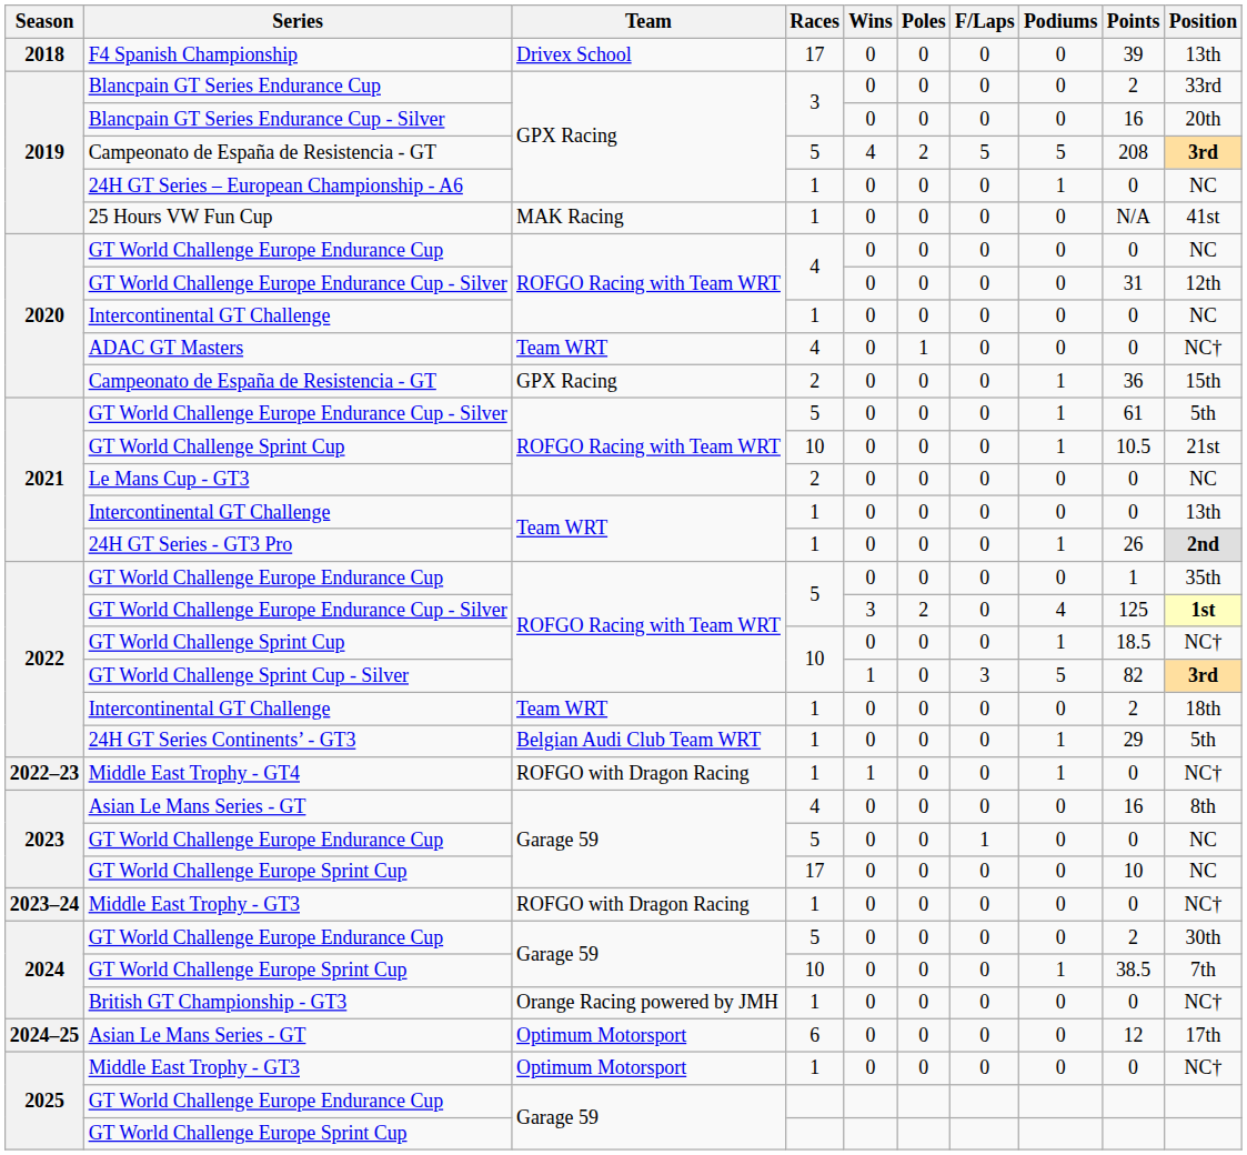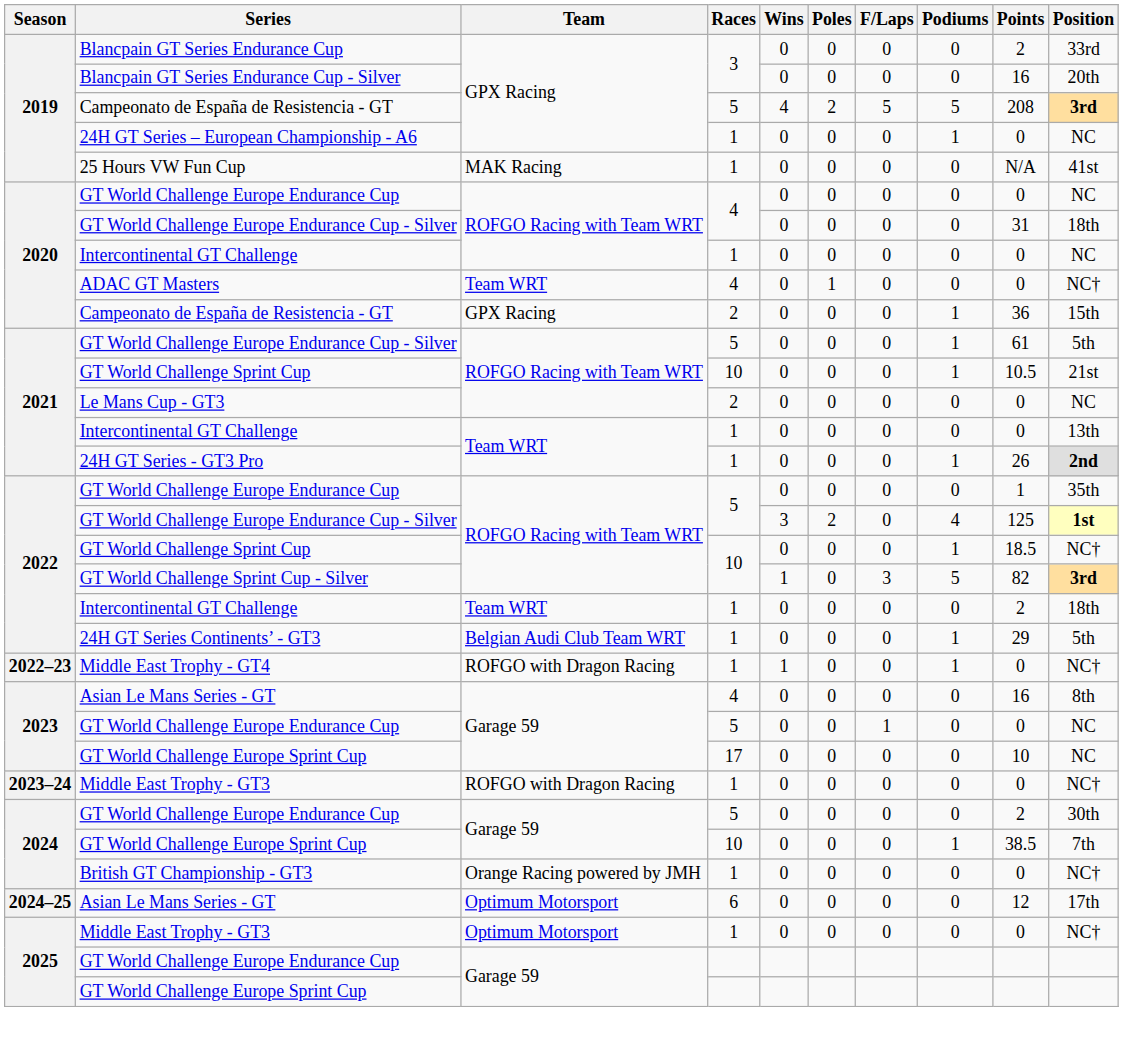- row: 2018 | F4 Spanish Championship | Drivex School | 17 | 0 | 0 | 0 | 0 | 39 | 13th
2020 / GT World Challenge Europe Endurance Cup - Silver | Position: 12th -> 18th
